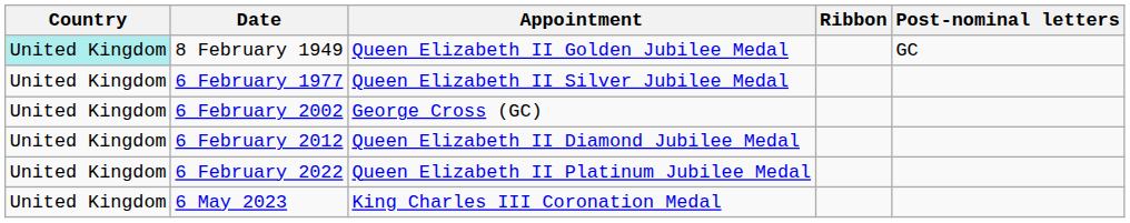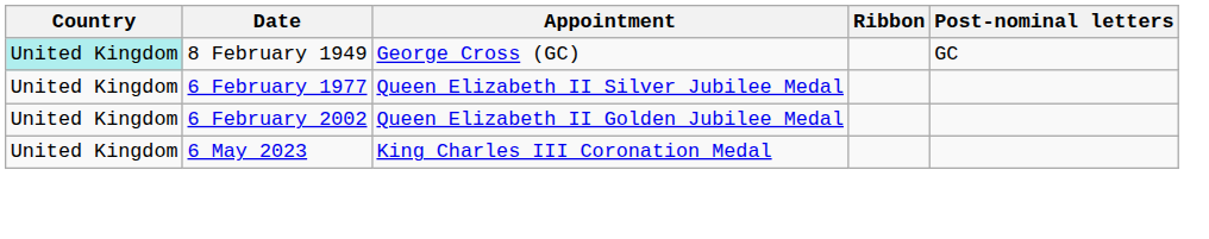8 February 1949 | Appointment: Queen Elizabeth II Golden Jubilee Medal -> George Cross (GC)
6 February 2002 | Appointment: George Cross (GC) -> Queen Elizabeth II Golden Jubilee Medal
- row: United Kingdom | 6 February 2012 | Queen Elizabeth II Diamond Jubilee Medal
- row: United Kingdom | 6 February 2022 | Queen Elizabeth II Platinum Jubilee Medal
